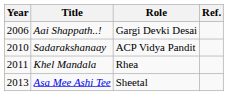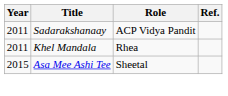- row: 2006 | Aai Shappath..! | Gargi Devki Desai
Sadarakshanaay | Year: 2010 -> 2011
Asa Mee Ashi Tee | Year: 2013 -> 2015
